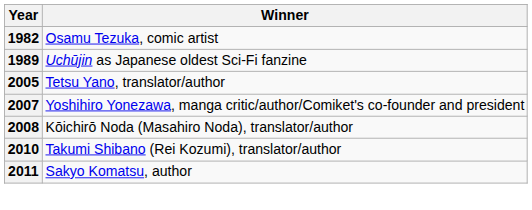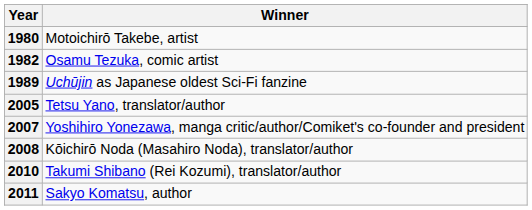+ row: 1980 | Motoichirō Takebe, artist
